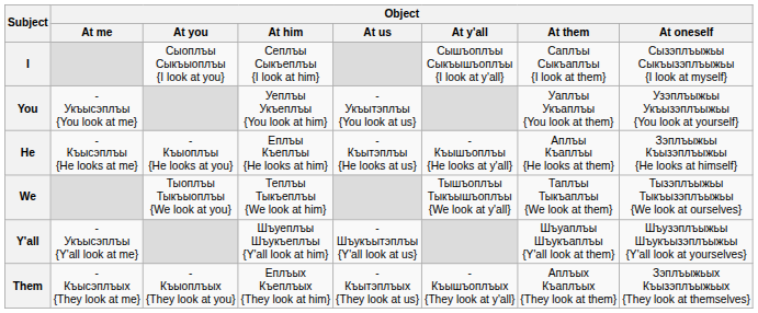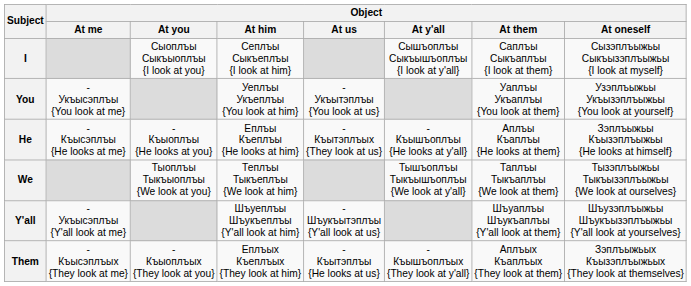He | Object / At us: - Къытэплъы {He looks at us} -> - Къытэплъых {They look at us}
Them | Object / At us: - Къытэплъых {They look at us} -> - Къытэплъы {He looks at us}
